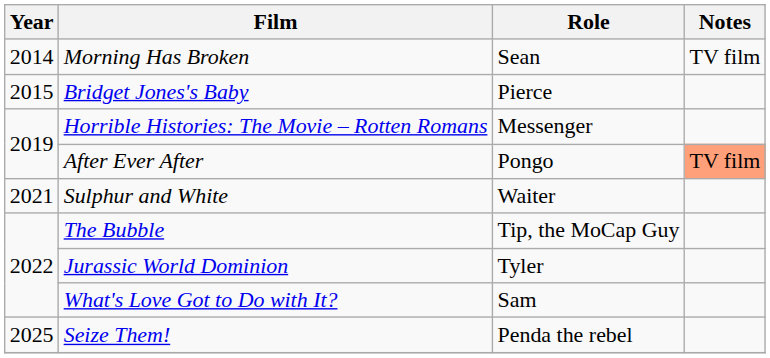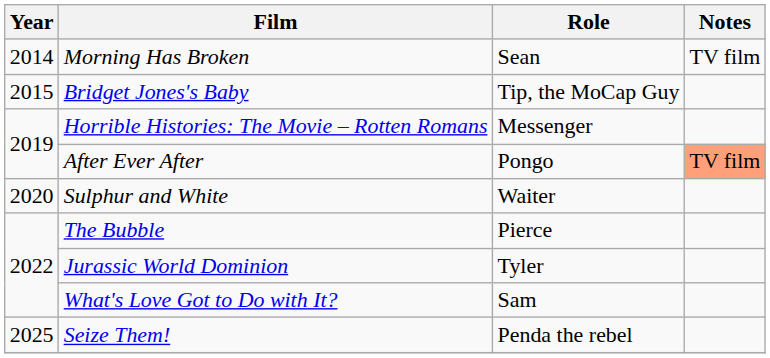Bridget Jones's Baby | Role: Pierce -> Tip, the MoCap Guy
Sulphur and White | Year: 2021 -> 2020
The Bubble | Role: Tip, the MoCap Guy -> Pierce
